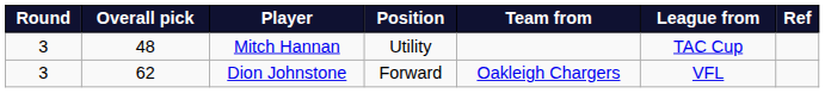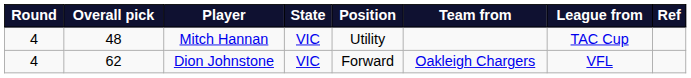+ column: State | VIC | VIC
Mitch Hannan | Round: 3 -> 4
Dion Johnstone | Round: 3 -> 4
